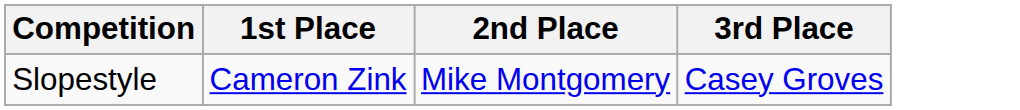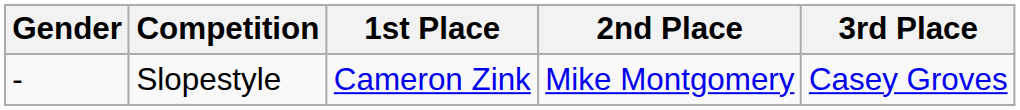+ column: Gender | -
